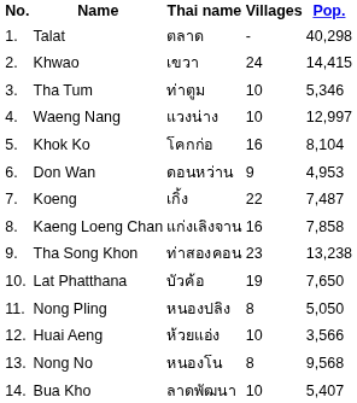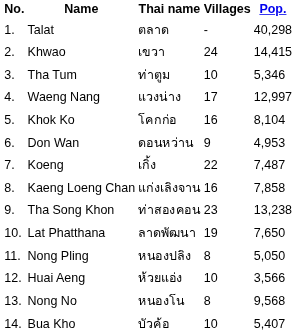Waeng Nang | Villages: 10 -> 17
Lat Phatthana | Thai name: บัวค้อ -> ลาดพัฒนา
Bua Kho | Thai name: ลาดพัฒนา -> บัวค้อ
